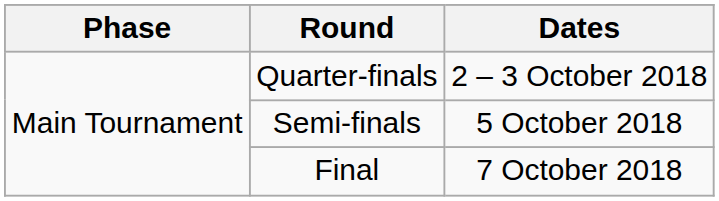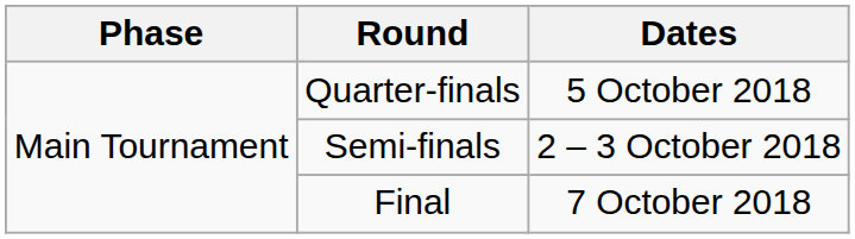Quarter-finals | Dates: 2 – 3 October 2018 -> 5 October 2018
Semi-finals | Dates: 5 October 2018 -> 2 – 3 October 2018
